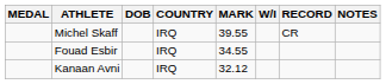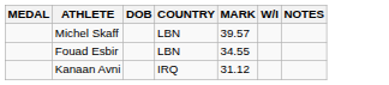- column: RECORD | CR
Michel Skaff | COUNTRY: IRQ -> LBN
Michel Skaff | MARK: 39.55 -> 39.57
Fouad Esbir | COUNTRY: IRQ -> LBN
Kanaan Avni | MARK: 32.12 -> 31.12
